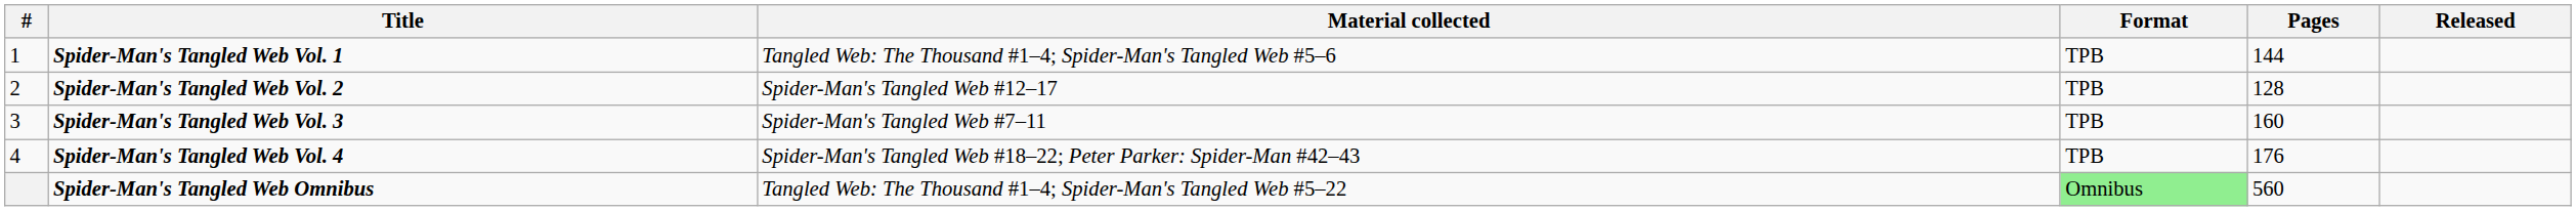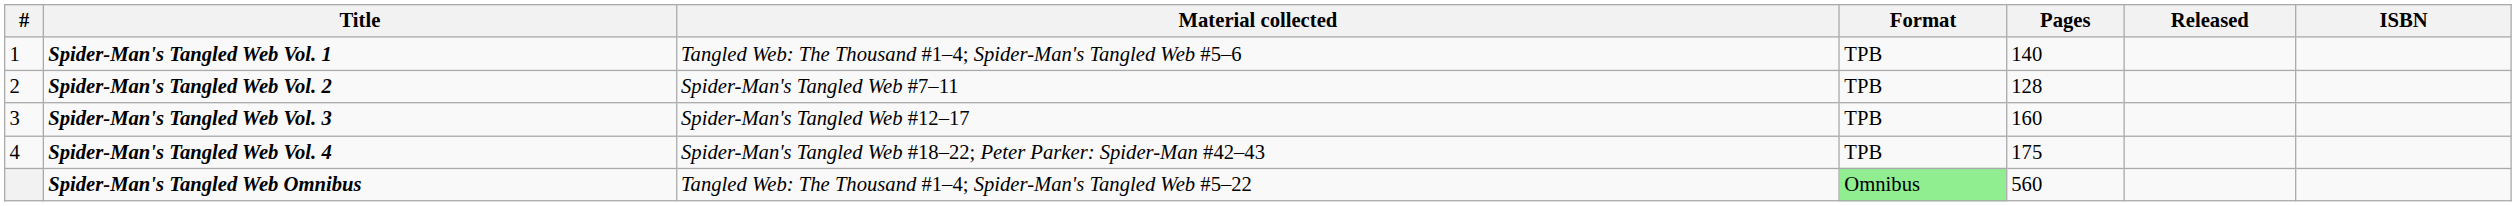+ column: ISBN
Spider-Man's Tangled Web Vol. 1 | Pages: 144 -> 140
Spider-Man's Tangled Web Vol. 2 | Material collected: Spider-Man's Tangled Web #12–17 -> Spider-Man's Tangled Web #7–11
Spider-Man's Tangled Web Vol. 3 | Material collected: Spider-Man's Tangled Web #7–11 -> Spider-Man's Tangled Web #12–17
Spider-Man's Tangled Web Vol. 4 | Pages: 176 -> 175
